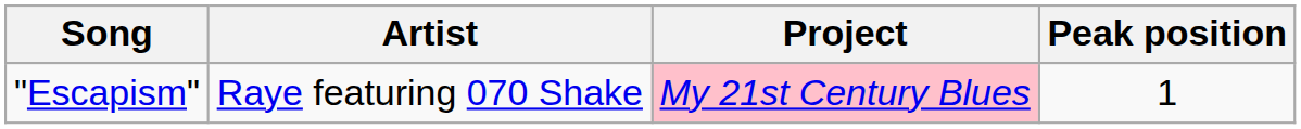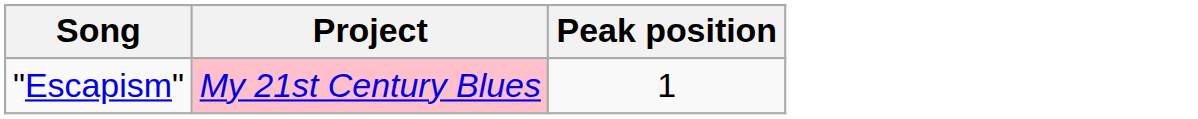- column: Artist | Raye featuring 070 Shake
